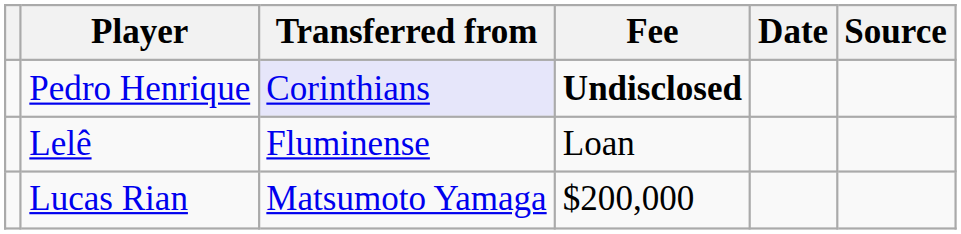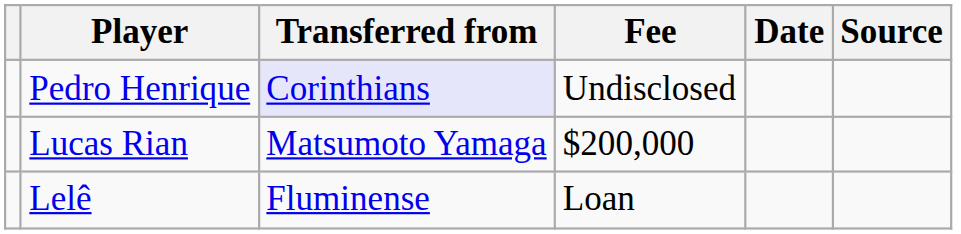Pedro Henrique | Fee: bold -> normal
rows swapped: Lucas Rian <-> Lelê
